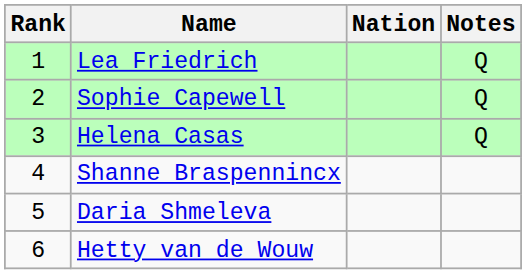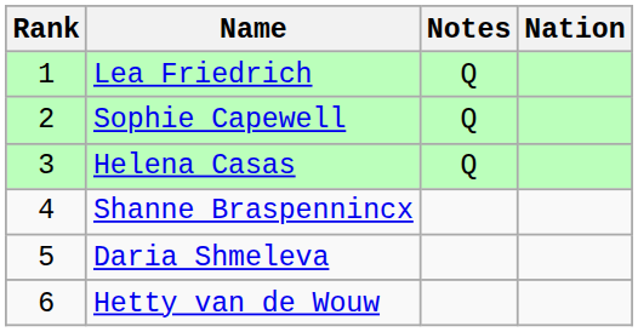columns swapped: Nation <-> Notes
